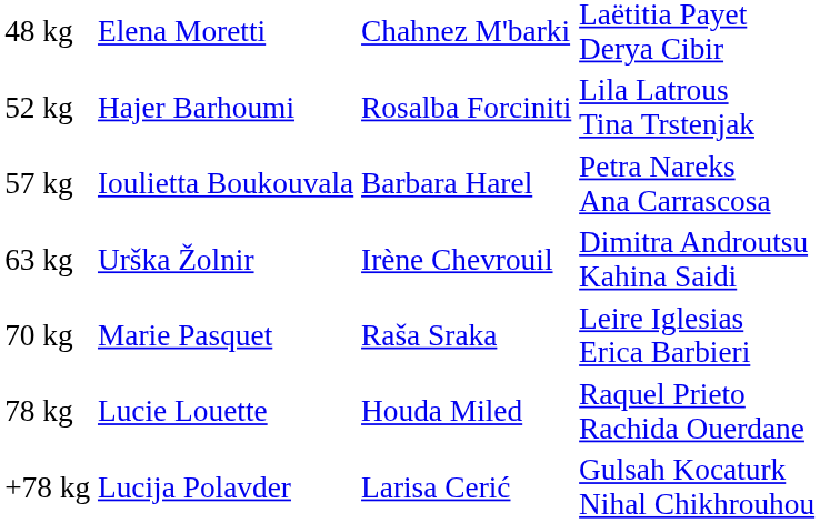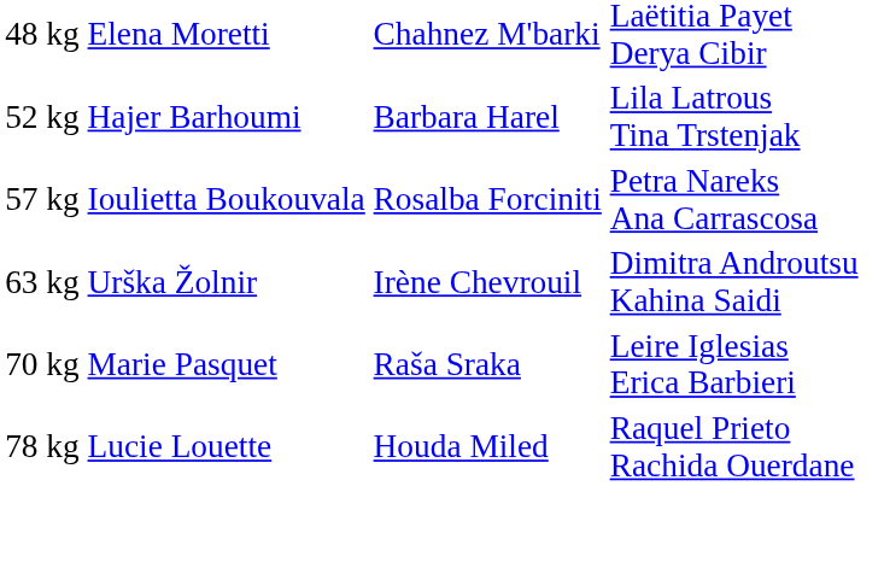52 kg | column 3: Rosalba Forciniti -> Barbara Harel
57 kg | column 3: Barbara Harel -> Rosalba Forciniti
- row: +78 kg | Lucija Polavder | Larisa Cerić | Gulsah Kocaturk Nihal Chikhrouhou
